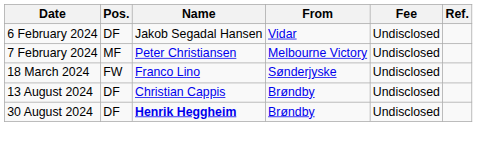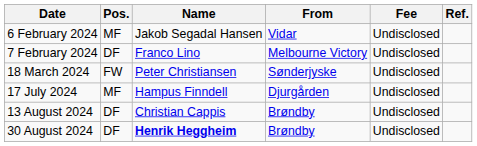6 February 2024 | Pos.: DF -> MF
7 February 2024 | Pos.: MF -> DF
7 February 2024 | Name: Peter Christiansen -> Franco Lino
18 March 2024 | Name: Franco Lino -> Peter Christiansen
+ row: 17 July 2024 | MF | Hampus Finndell | Djurgården | Undisclosed
